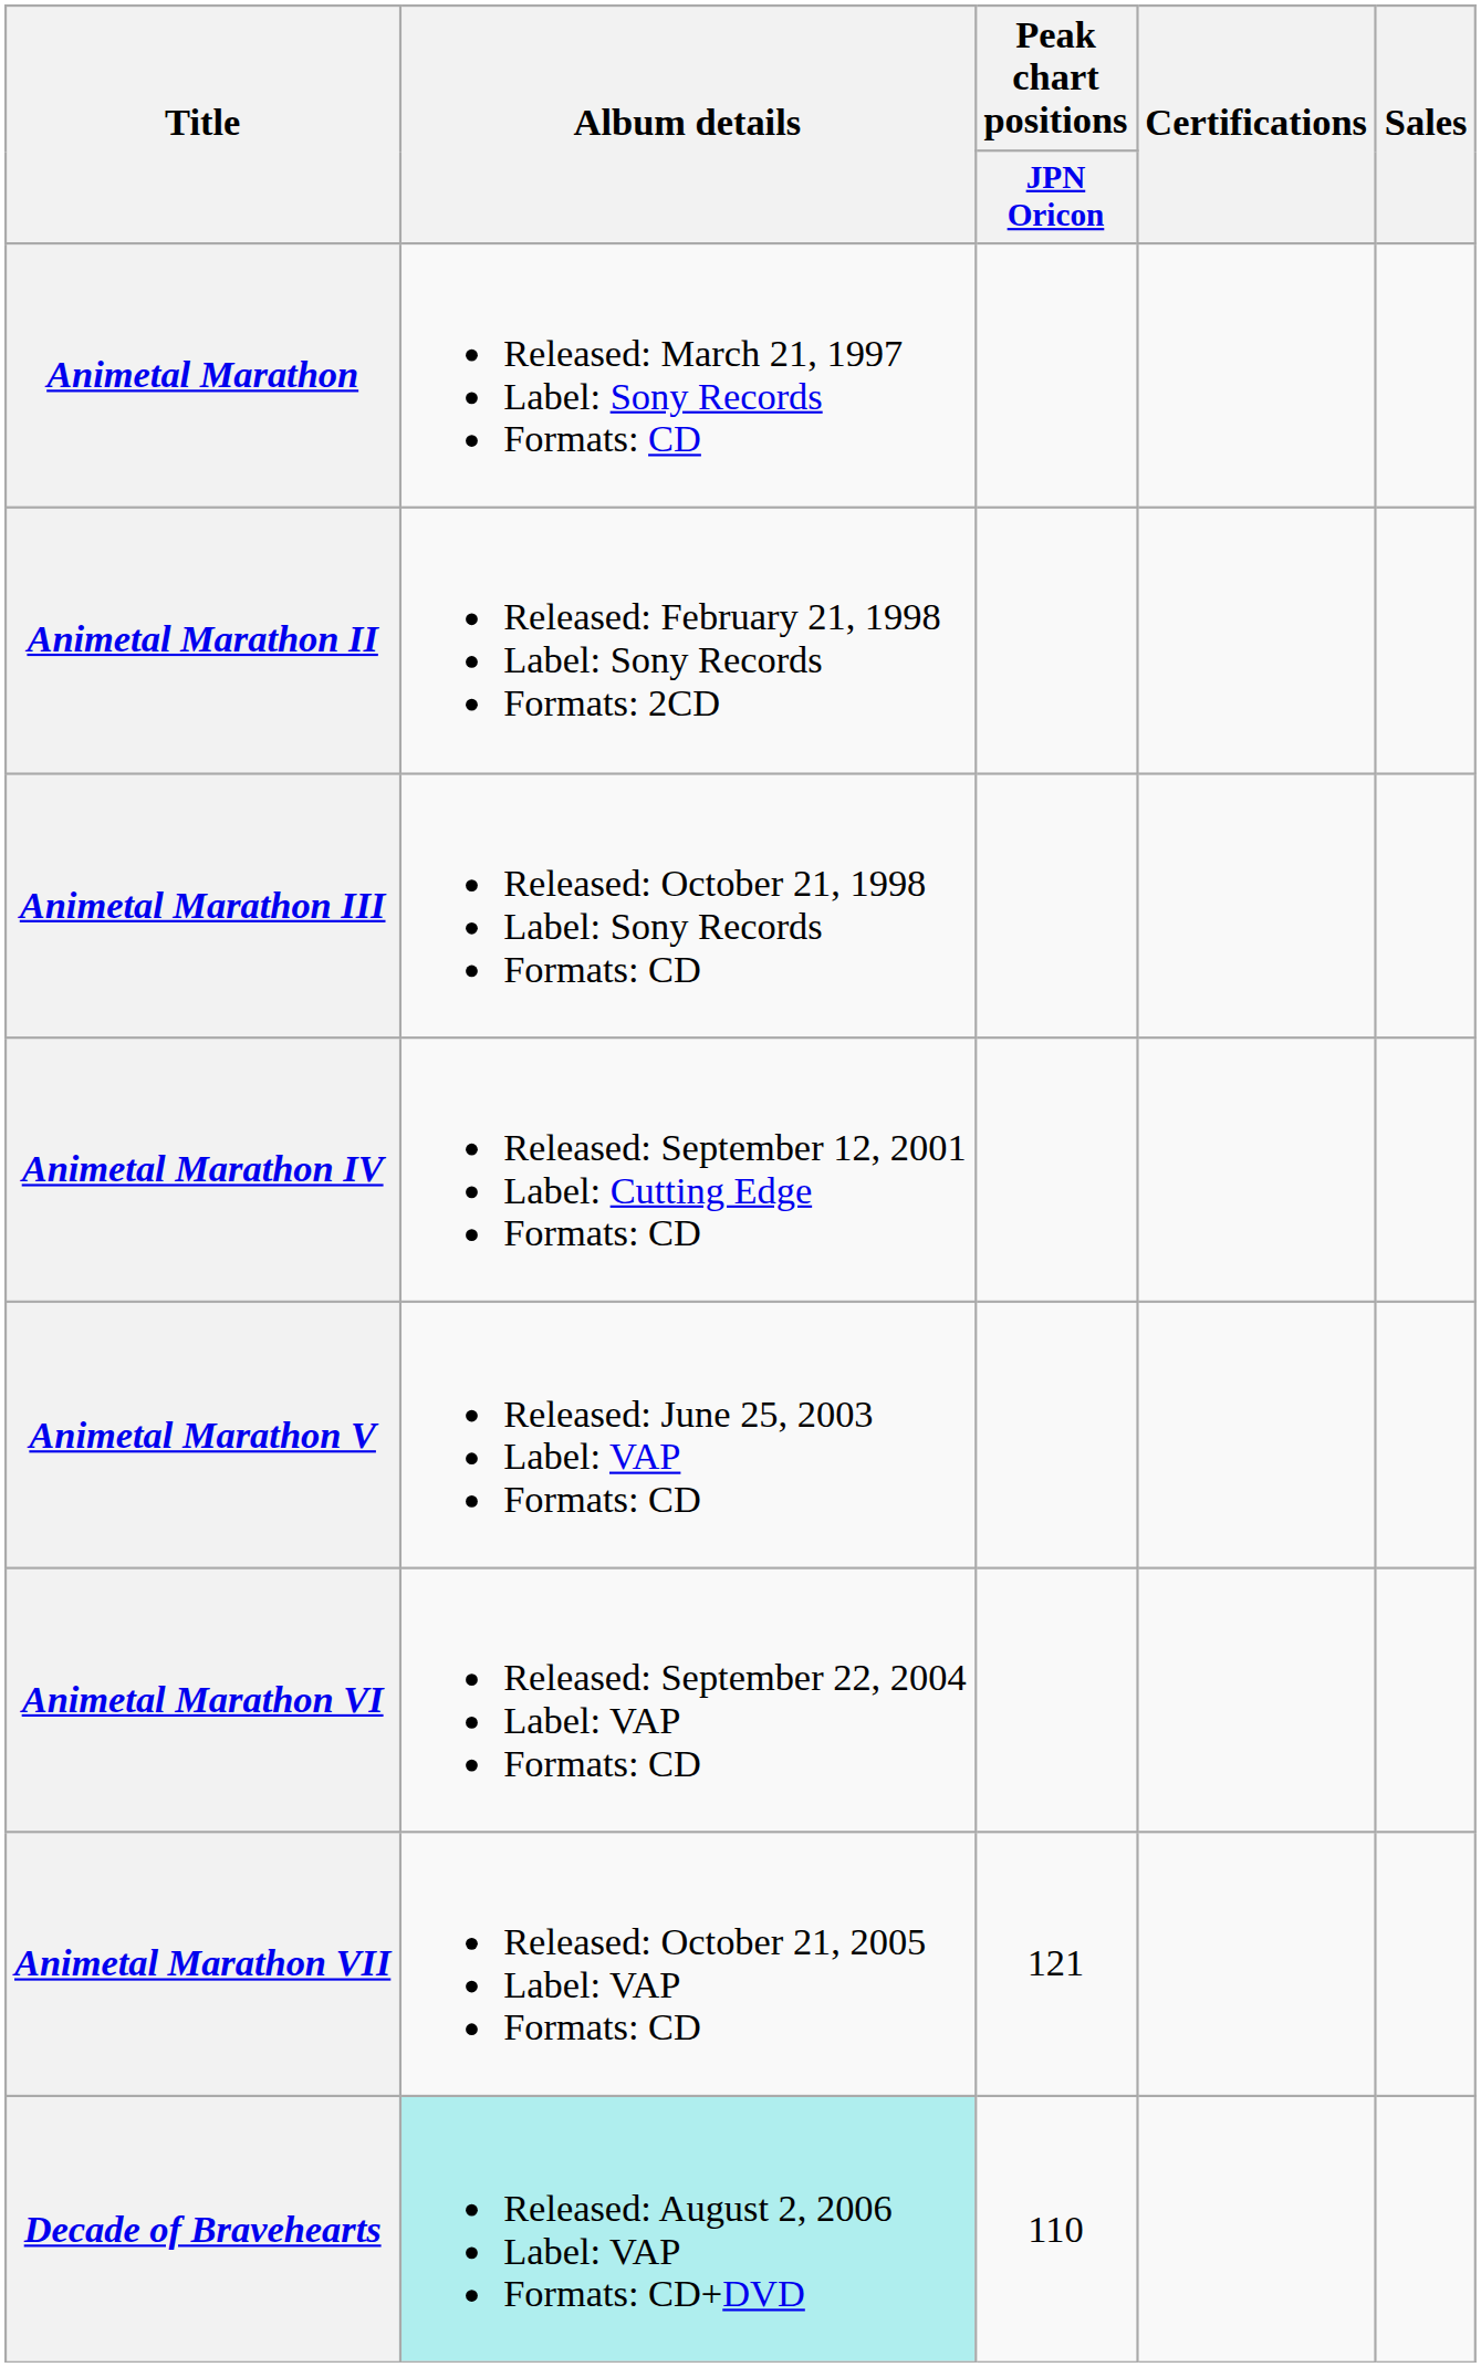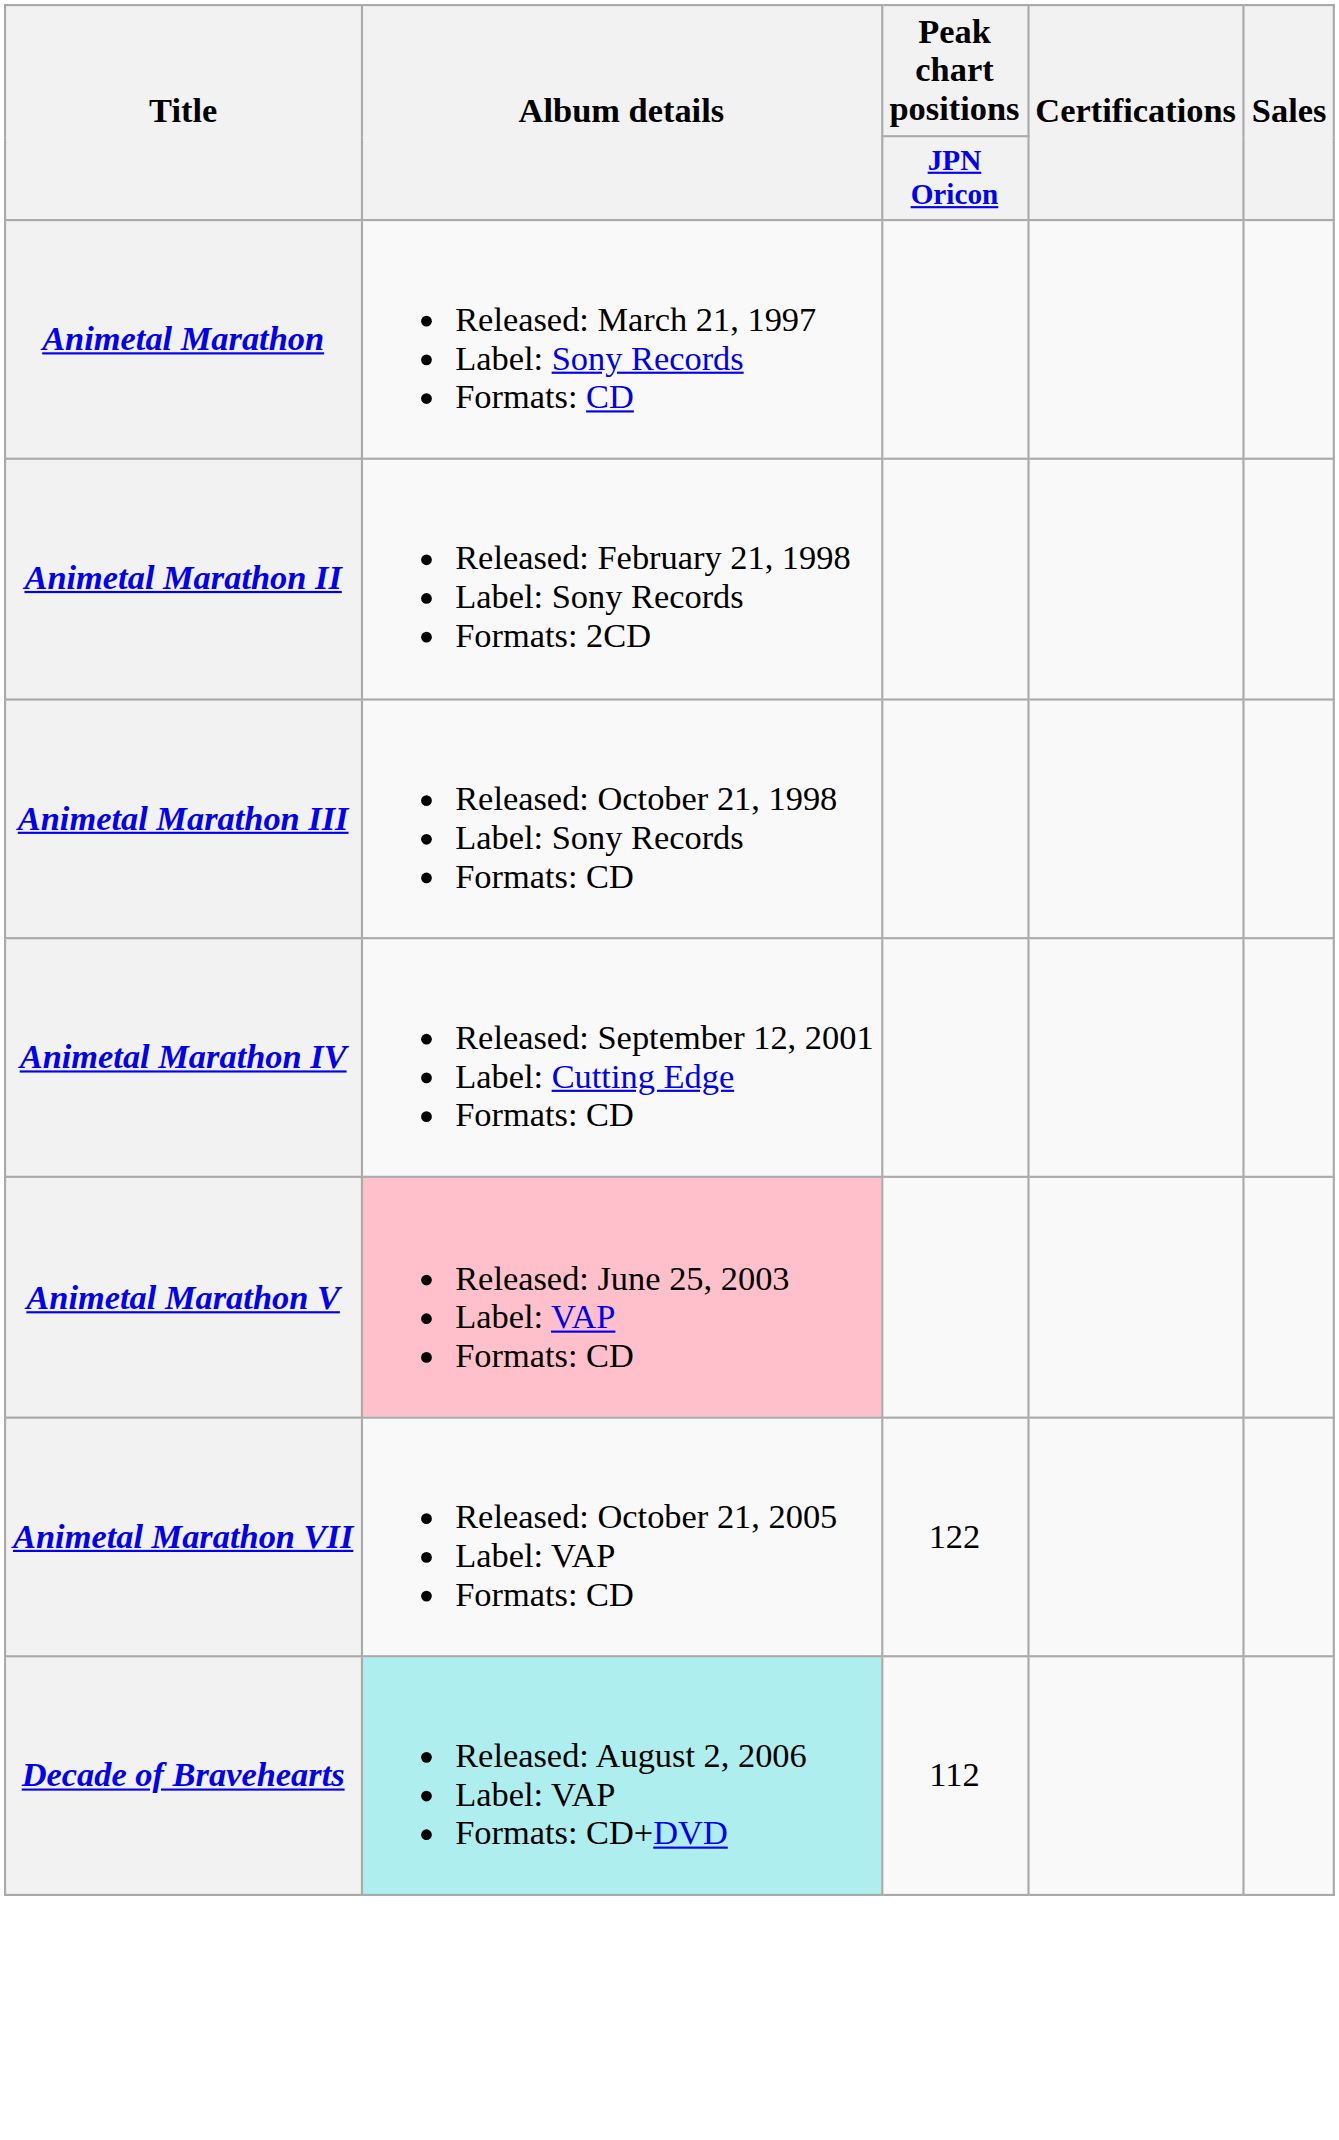Animetal Marathon V | Album details: no background -> pink background
- row: Animetal Marathon VI | Released: September 22, 2004 Label: VAP Formats: CD
Animetal Marathon VII | Peak chart positions / JPN Oricon: 121 -> 122
Decade of Bravehearts | Peak chart positions / JPN Oricon: 110 -> 112
